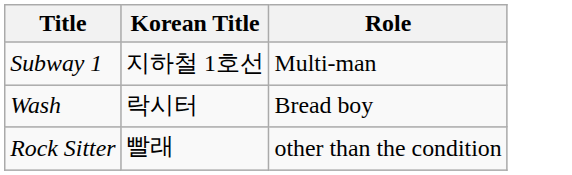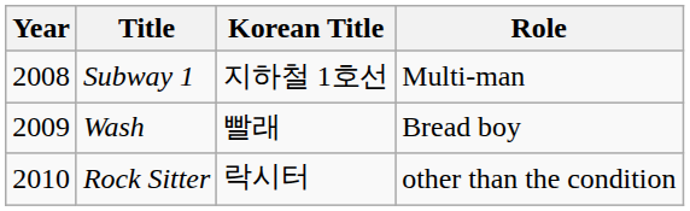+ column: Year | 2008 | 2009 | 2010
Wash | Korean Title: 락시터 -> 빨래
Rock Sitter | Korean Title: 빨래 -> 락시터
